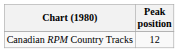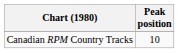Canadian RPM Country Tracks | Peak position: 12 -> 10
